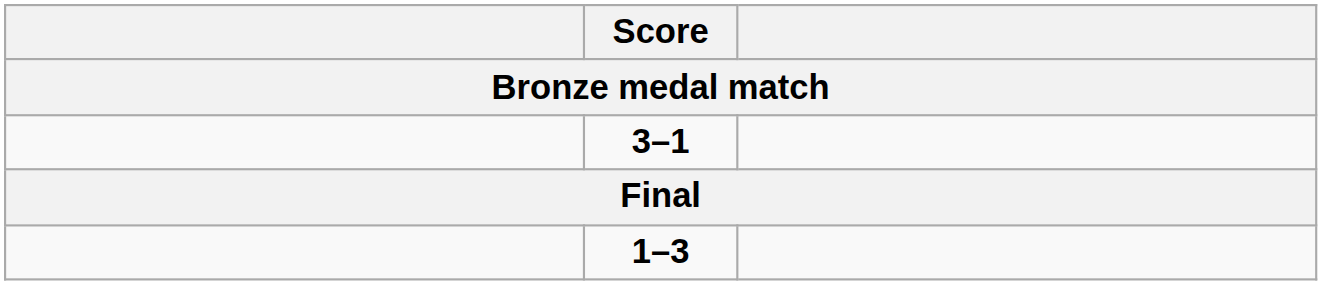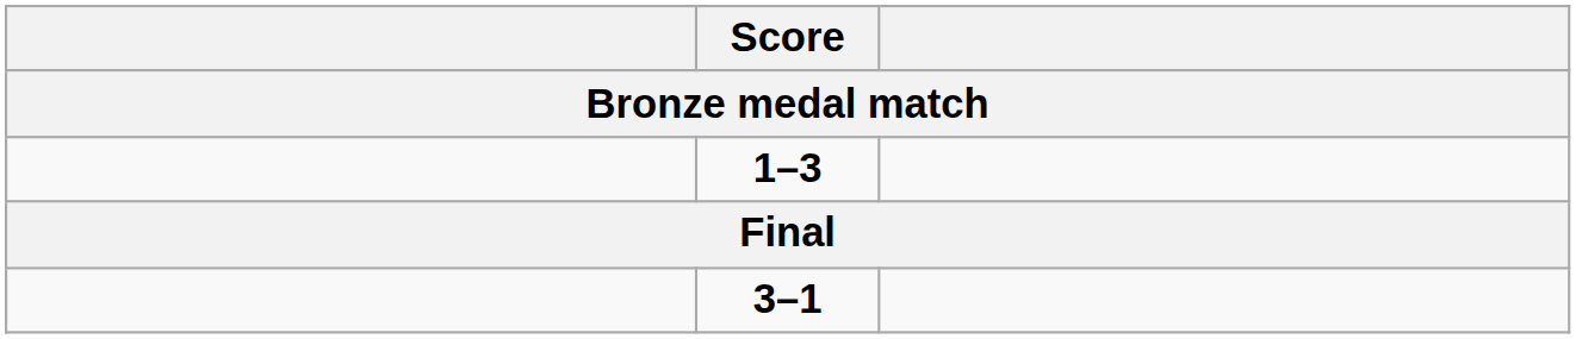rows swapped: 1–3 <-> 3–1
